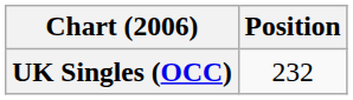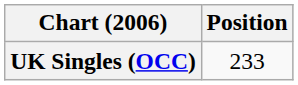UK Singles (OCC) | Position: 232 -> 233
